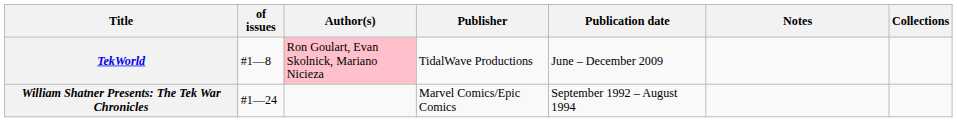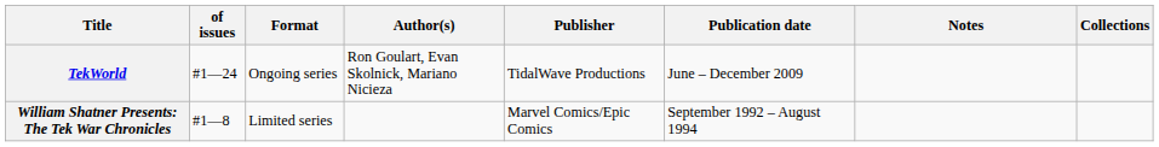+ column: Format | Ongoing series | Limited series
TekWorld | of issues: #1—8 -> #1—24
TekWorld | Author(s): pink background -> no background
William Shatner Presents: The Tek War Chronicles | of issues: #1—24 -> #1—8
